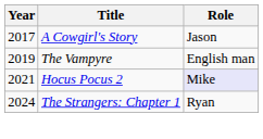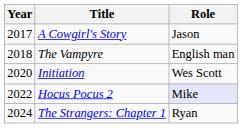The Vampyre | Year: 2019 -> 2018
+ row: 2020 | Initiation | Wes Scott
Hocus Pocus 2 | Year: 2021 -> 2022
